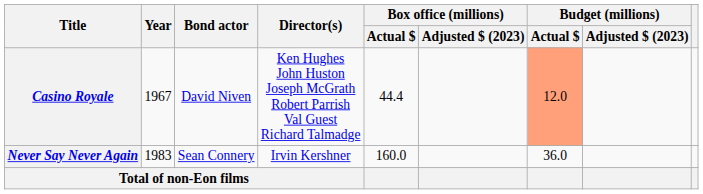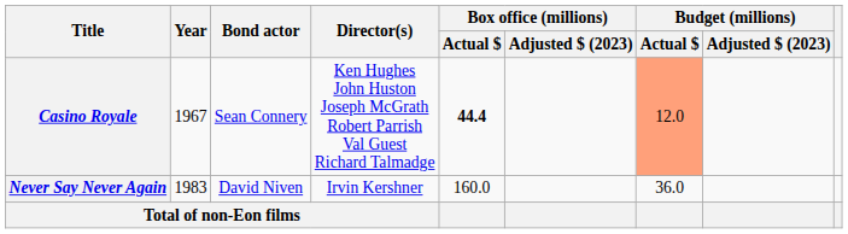Casino Royale | Bond actor: David Niven -> Sean Connery
Casino Royale | Box office (millions) / Actual $: normal -> bold
Never Say Never Again | Bond actor: Sean Connery -> David Niven
